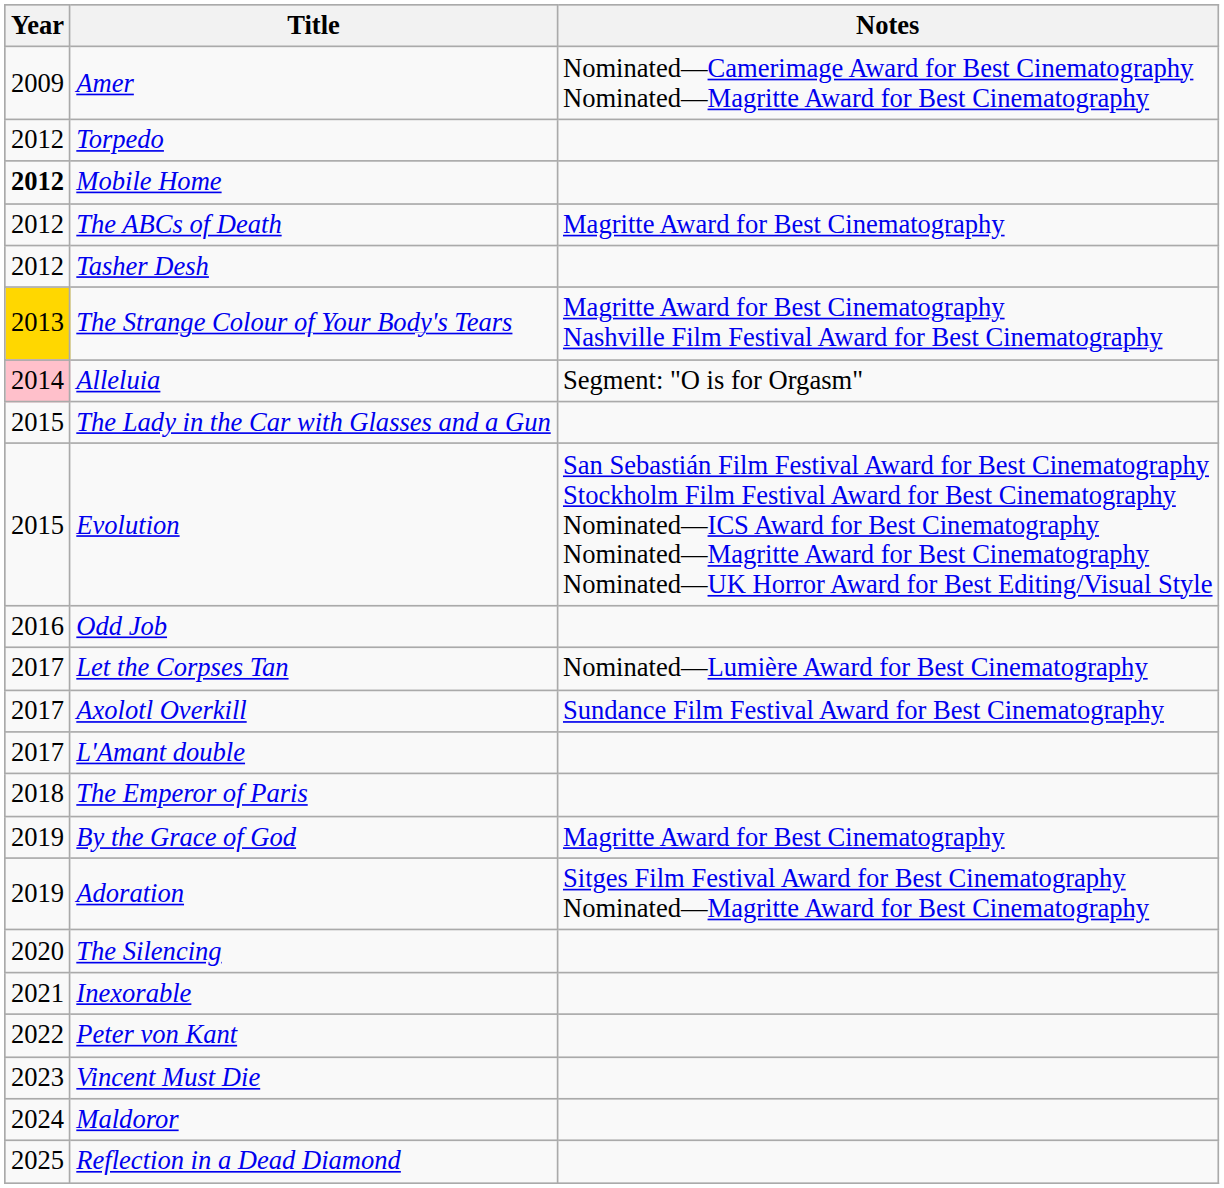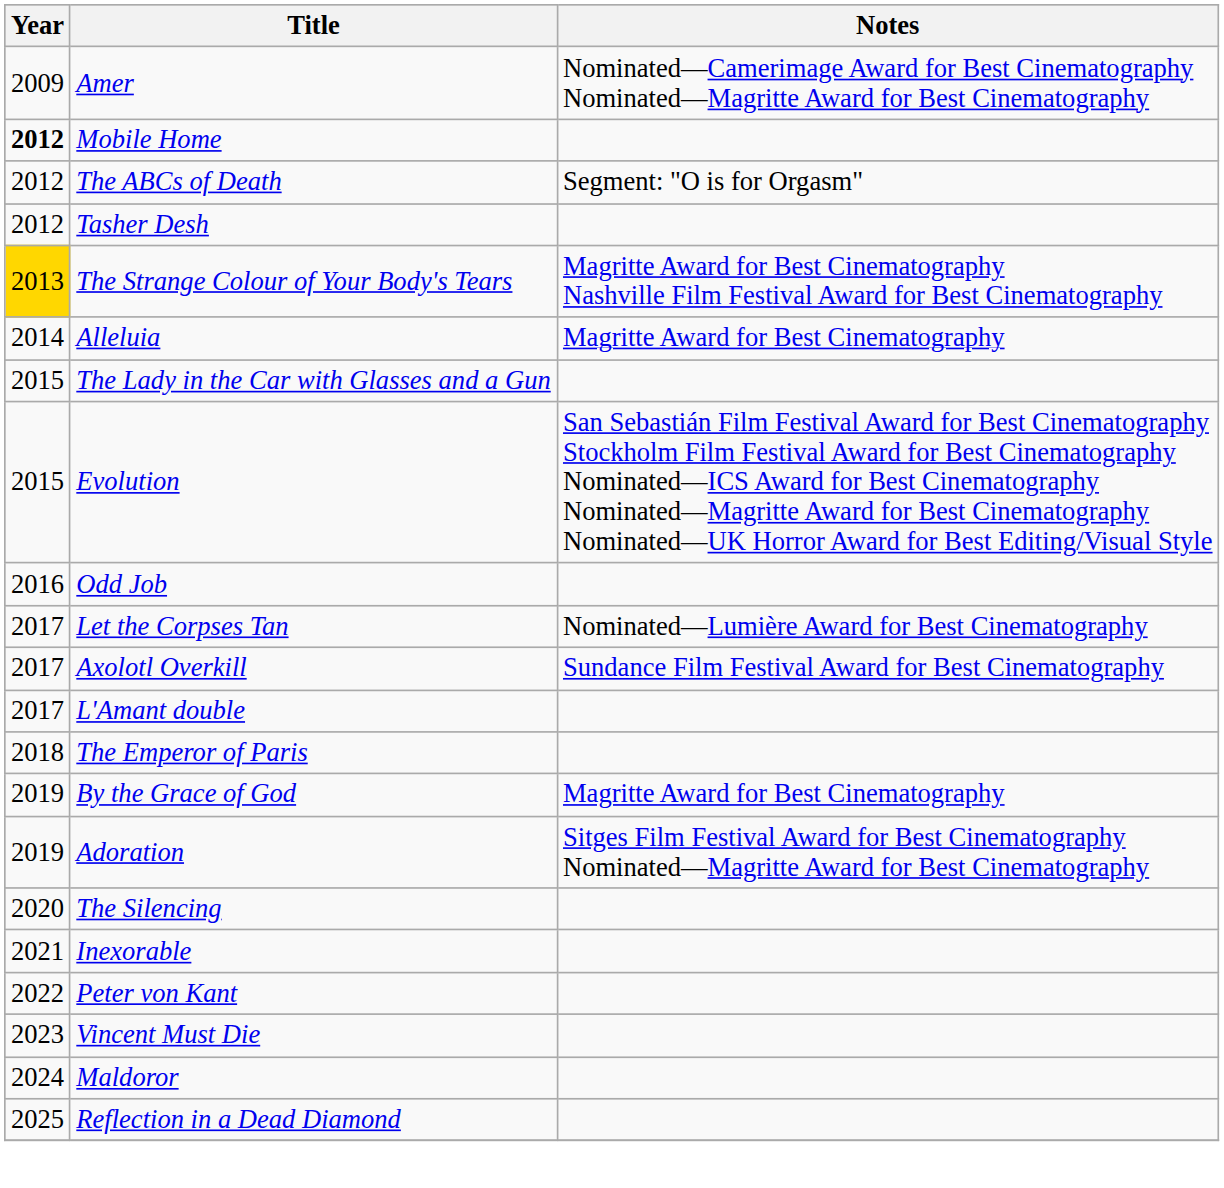- row: 2012 | Torpedo
The ABCs of Death | Notes: Magritte Award for Best Cinematography -> Segment: "O is for Orgasm"
Alleluia | Year: pink background -> no background
Alleluia | Notes: Segment: "O is for Orgasm" -> Magritte Award for Best Cinematography
